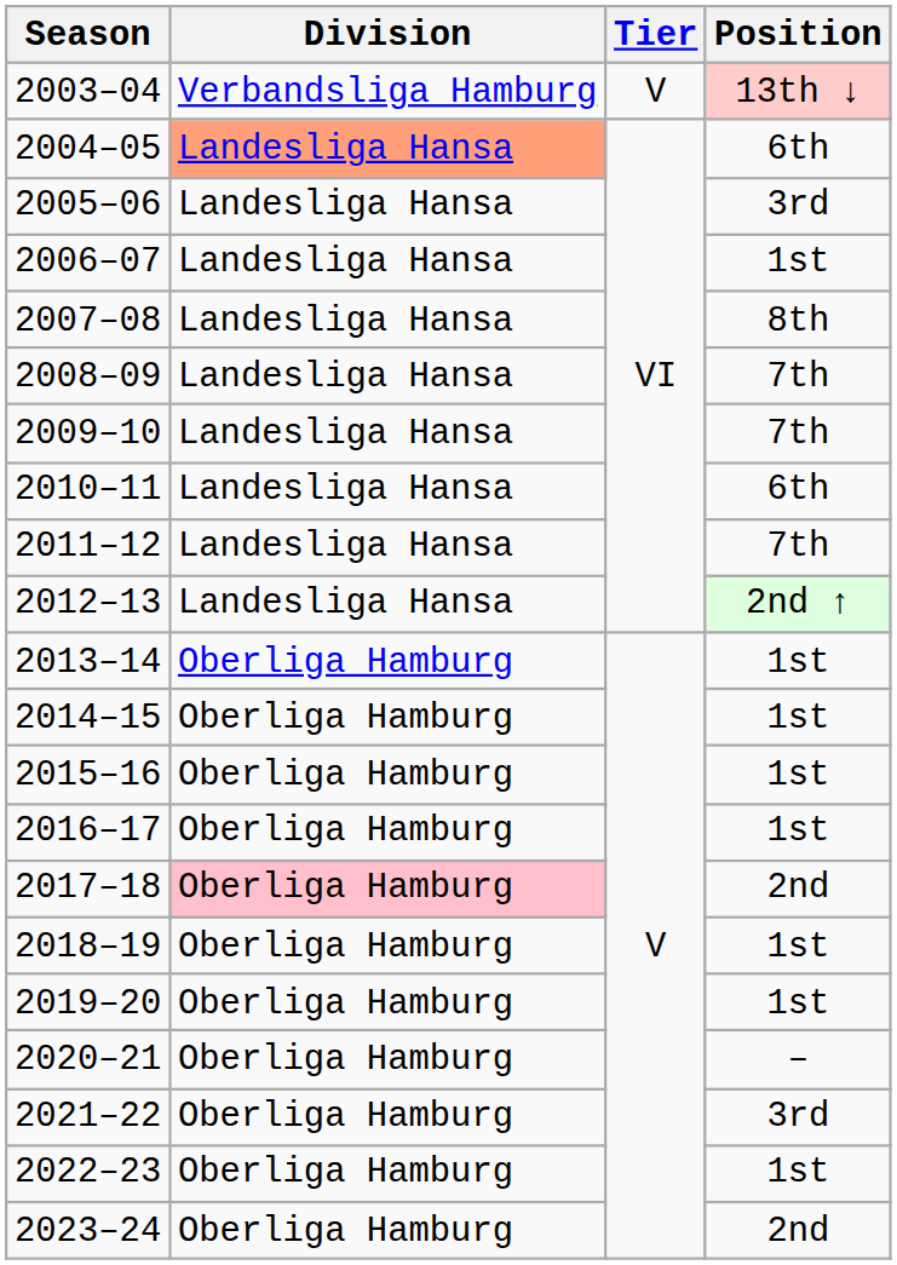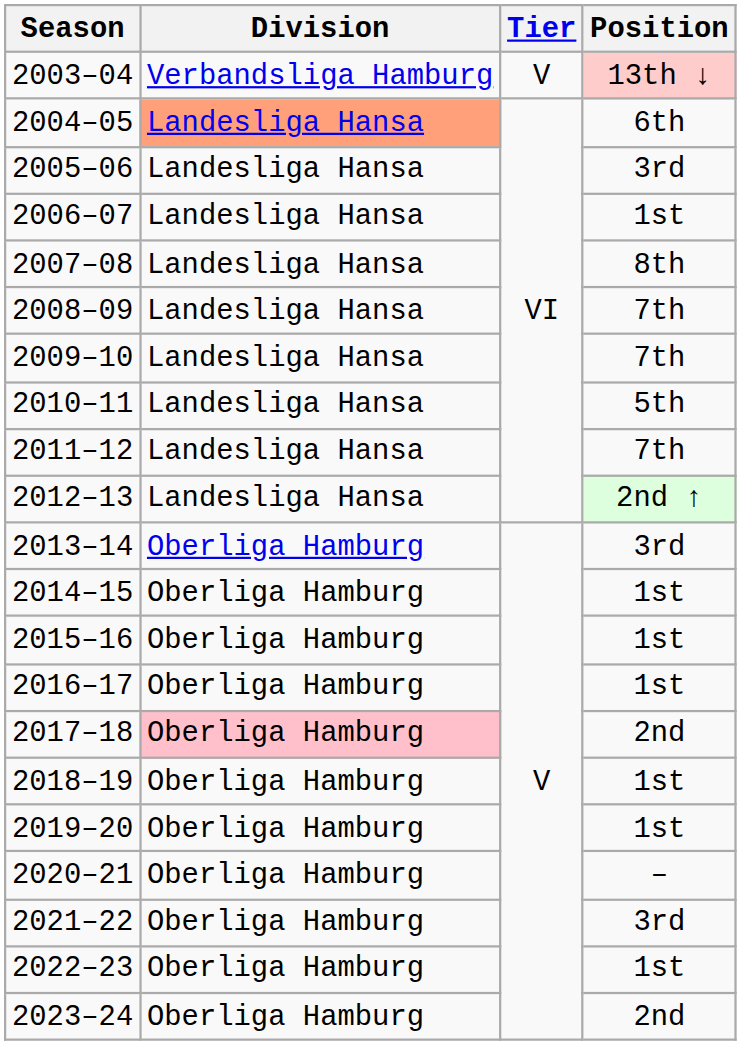2010–11 | Position: 6th -> 5th
2013–14 | Position: 1st -> 3rd
